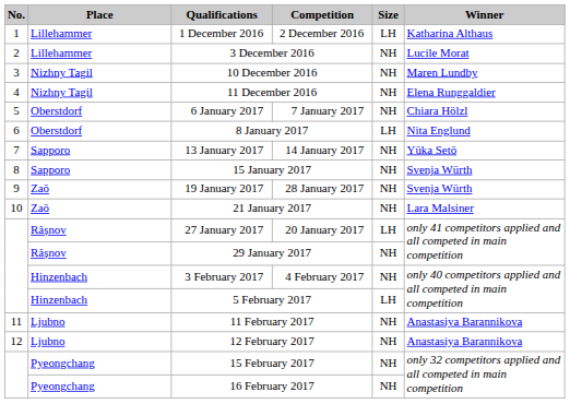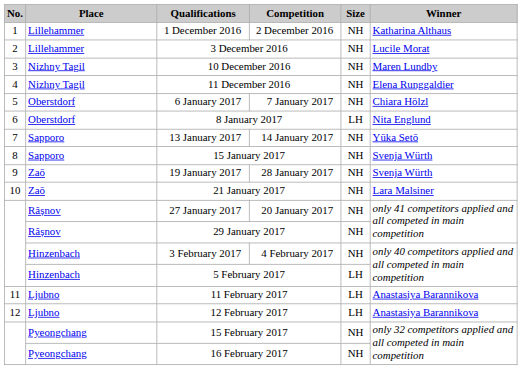1 December 2016 | Size: LH -> NH
27 January 2017 | Size: LH -> NH
11 February 2017 | Size: NH -> LH
12 February 2017 | Size: NH -> LH
